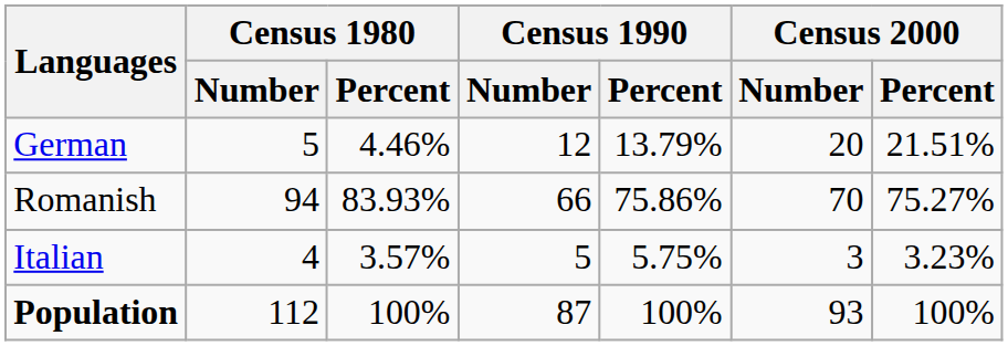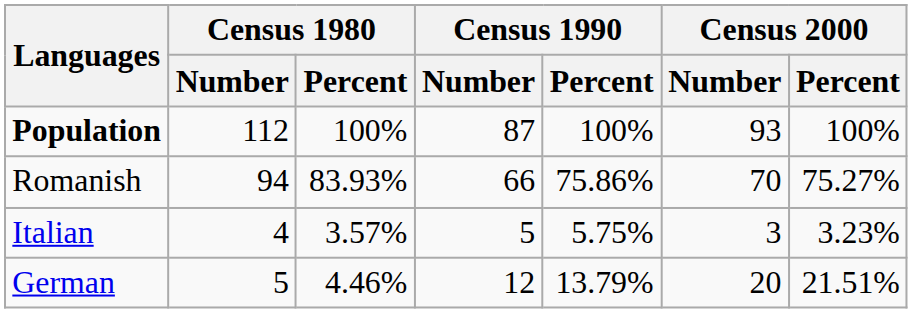rows swapped: German <-> Population
